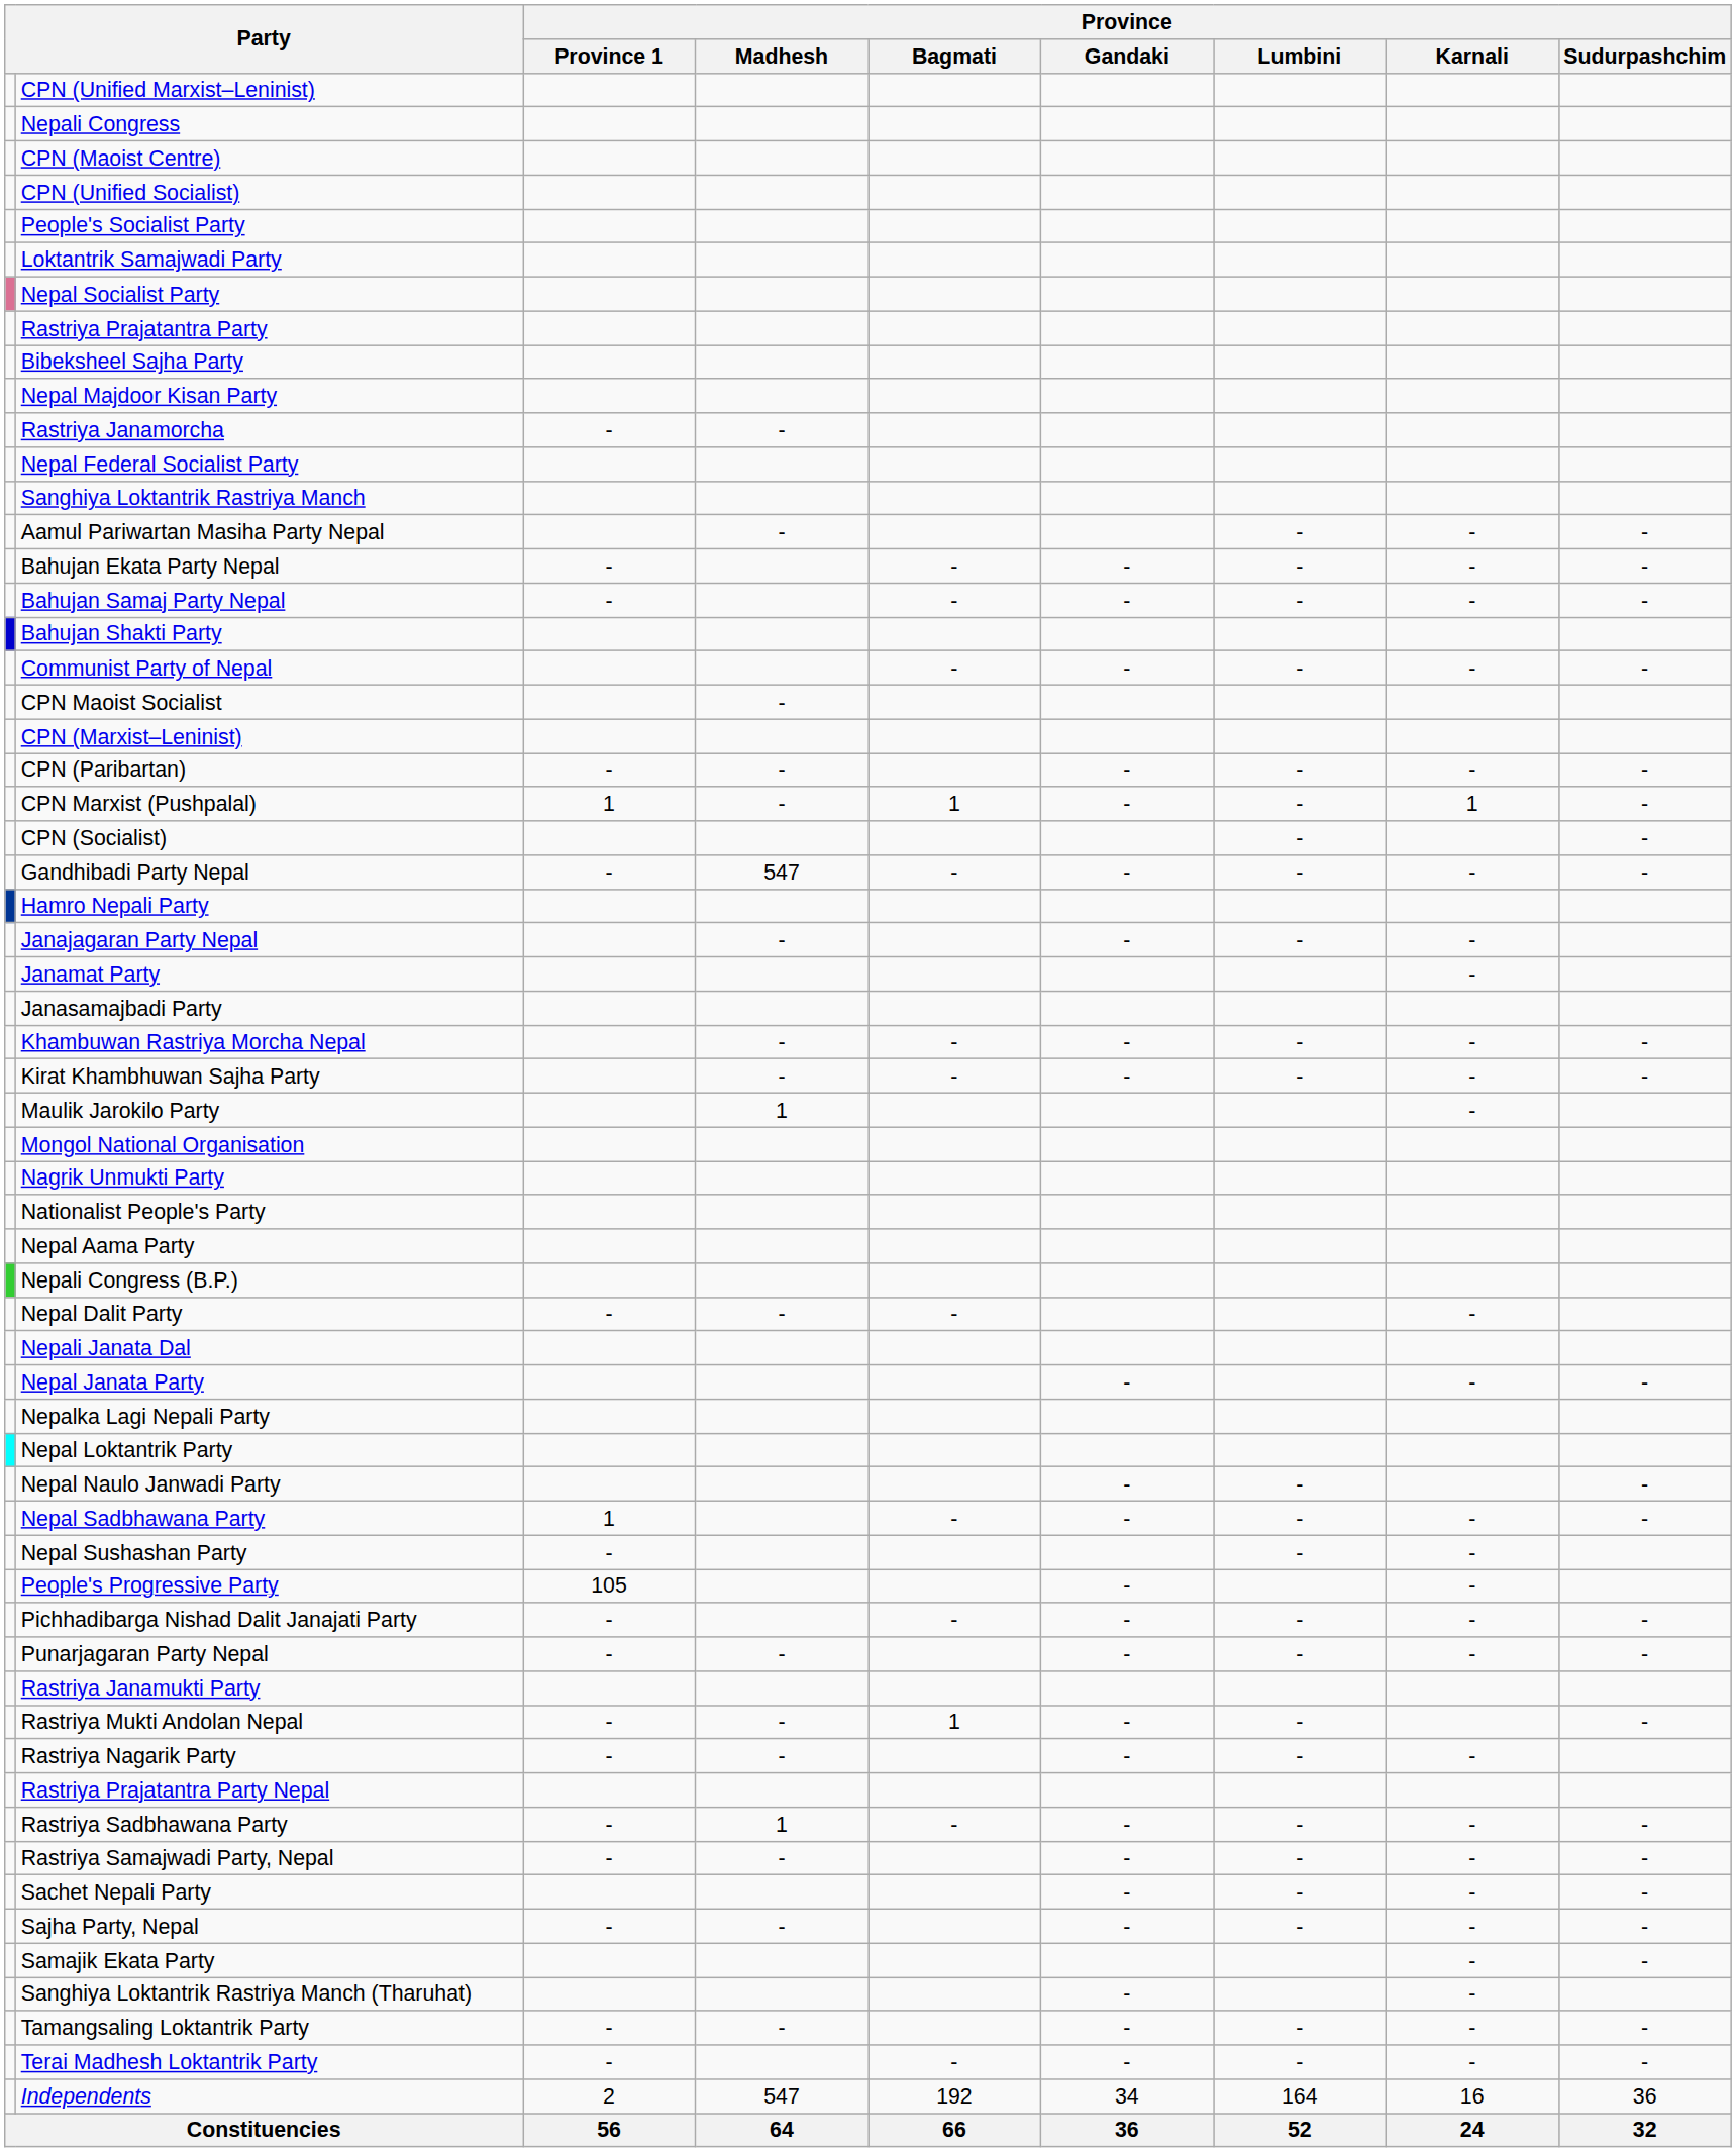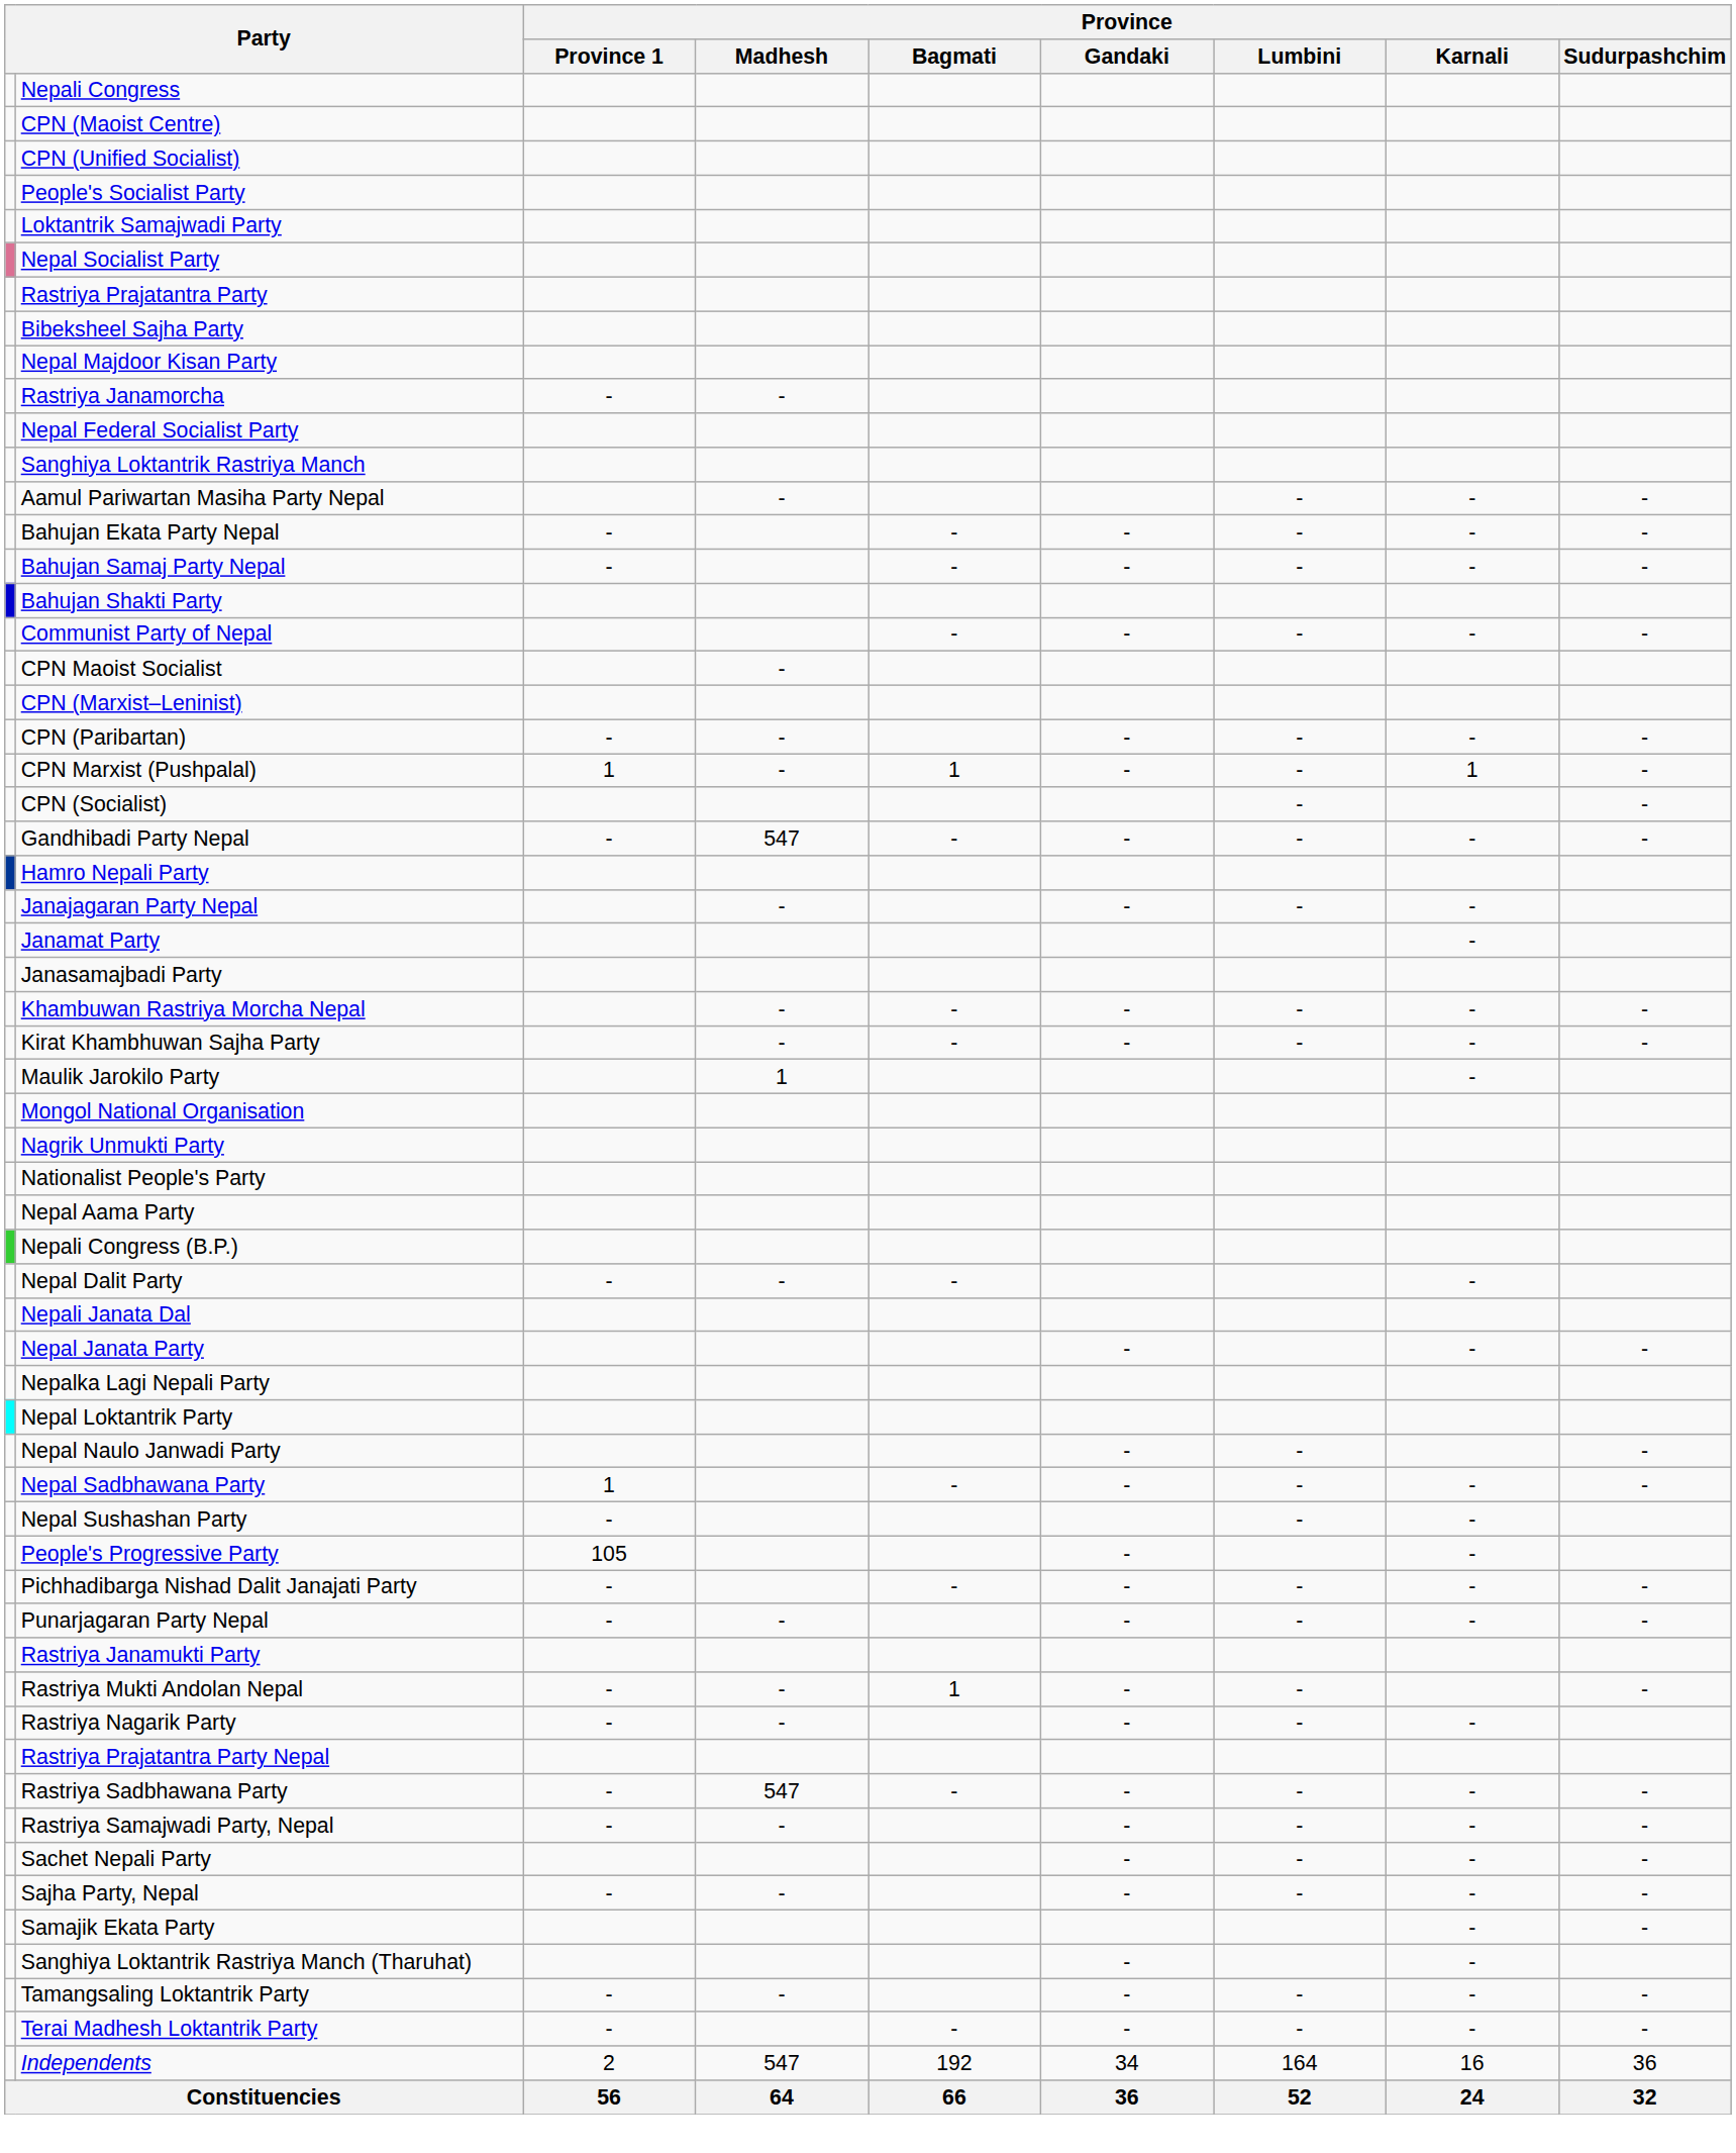- row: CPN (Unified Marxist–Leninist)
Rastriya Sadbhawana Party | Province / Madhesh: 1 -> 547
